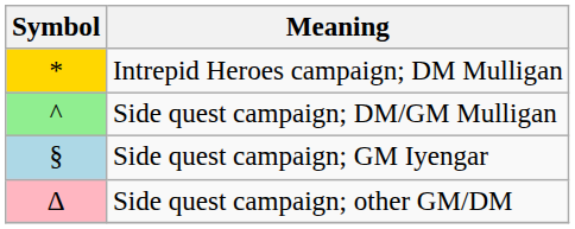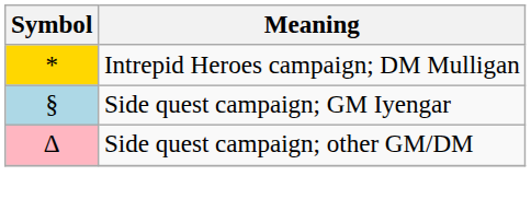- row: ^ | Side quest campaign; DM/GM Mulligan
